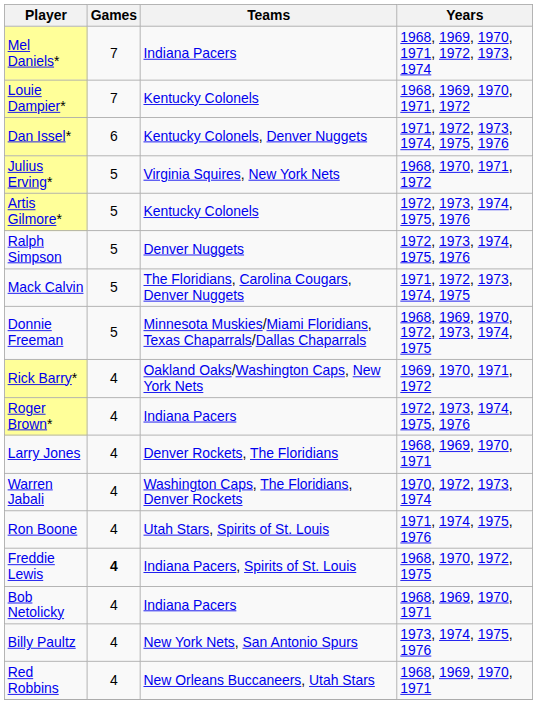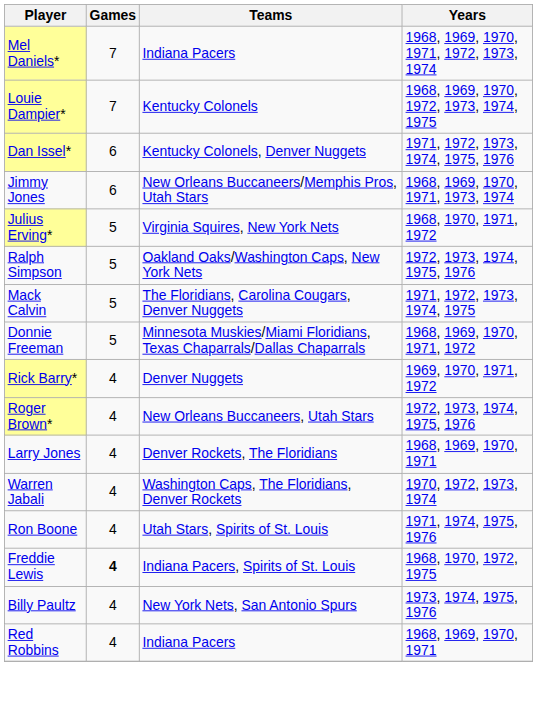Louie Dampier* | Years: 1968, 1969, 1970, 1971, 1972 -> 1968, 1969, 1970, 1972, 1973, 1974, 1975
+ row: Jimmy Jones | 6 | New Orleans Buccaneers/Memphis Pros, Utah Stars | 1968, 1969, 1970, 1971, 1973, 1974
- row: Artis Gilmore* | 5 | Kentucky Colonels | 1972, 1973, 1974, 1975, 1976
Ralph Simpson | Teams: Denver Nuggets -> Oakland Oaks/Washington Caps, New York Nets
Donnie Freeman | Years: 1968, 1969, 1970, 1972, 1973, 1974, 1975 -> 1968, 1969, 1970, 1971, 1972
Rick Barry* | Teams: Oakland Oaks/Washington Caps, New York Nets -> Denver Nuggets
Roger Brown* | Teams: Indiana Pacers -> New Orleans Buccaneers, Utah Stars
- row: Bob Netolicky | 4 | Indiana Pacers | 1968, 1969, 1970, 1971
Red Robbins | Teams: New Orleans Buccaneers, Utah Stars -> Indiana Pacers
